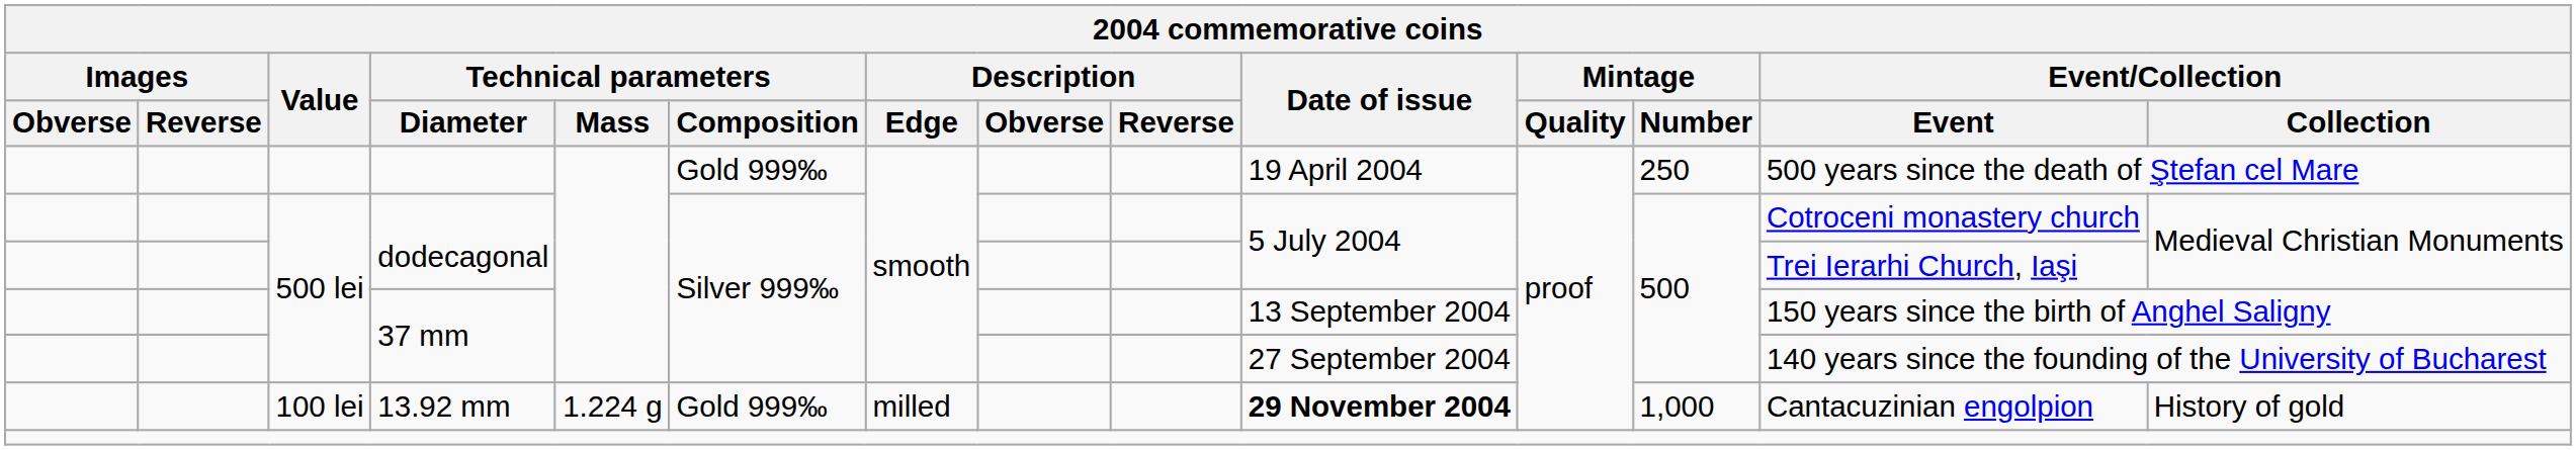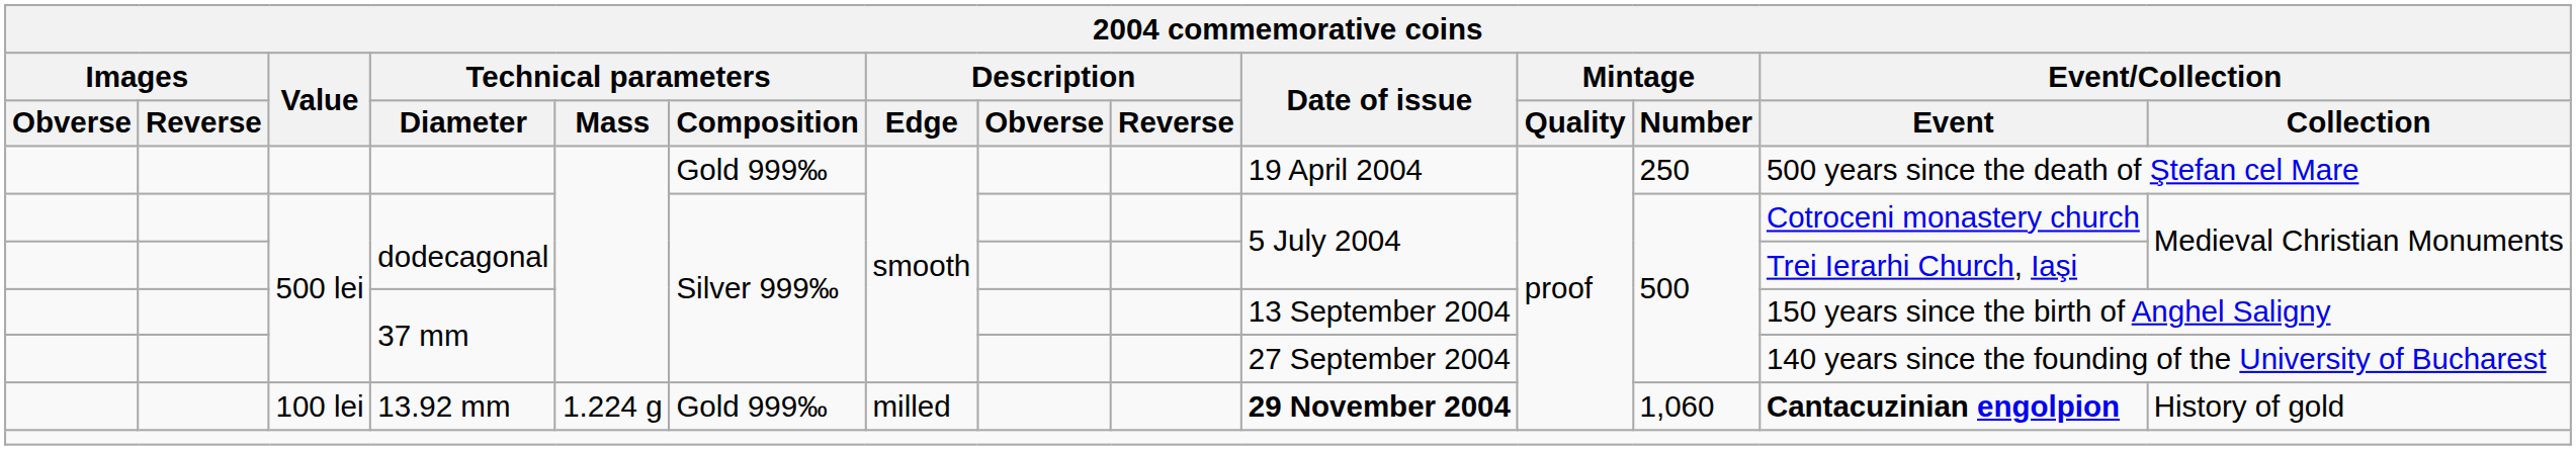13.92 mm | Mintage / Number: 1,000 -> 1,060
13.92 mm | Event/Collection / Event: normal -> bold
